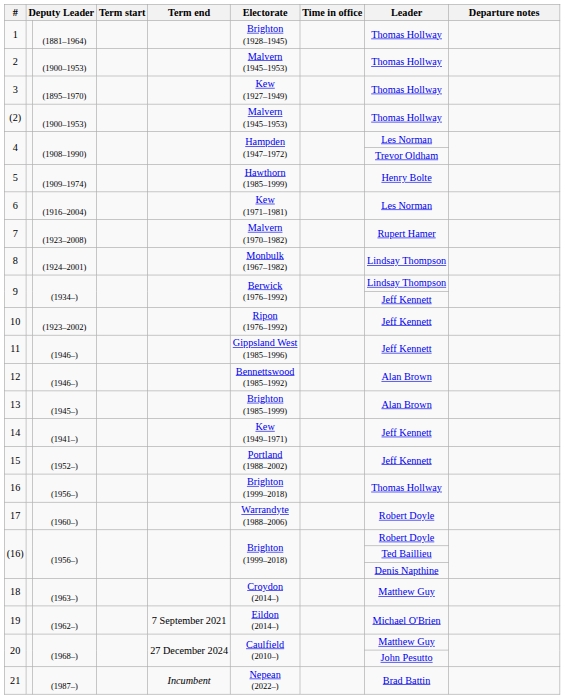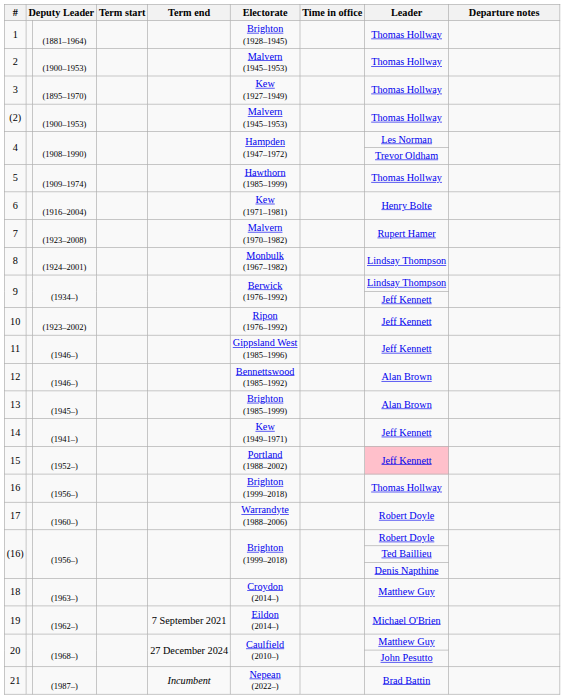5 | Leader: Henry Bolte -> Thomas Hollway
6 | Leader: Les Norman -> Henry Bolte
15 | Leader: no background -> pink background
